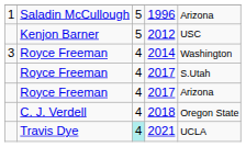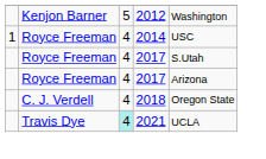- row: 1 | Saladin McCullough | 5 | 1996 | Arizona
2012 | column 5: USC -> Washington
2014 | column 1: 3 -> 1
2014 | column 5: Washington -> USC
